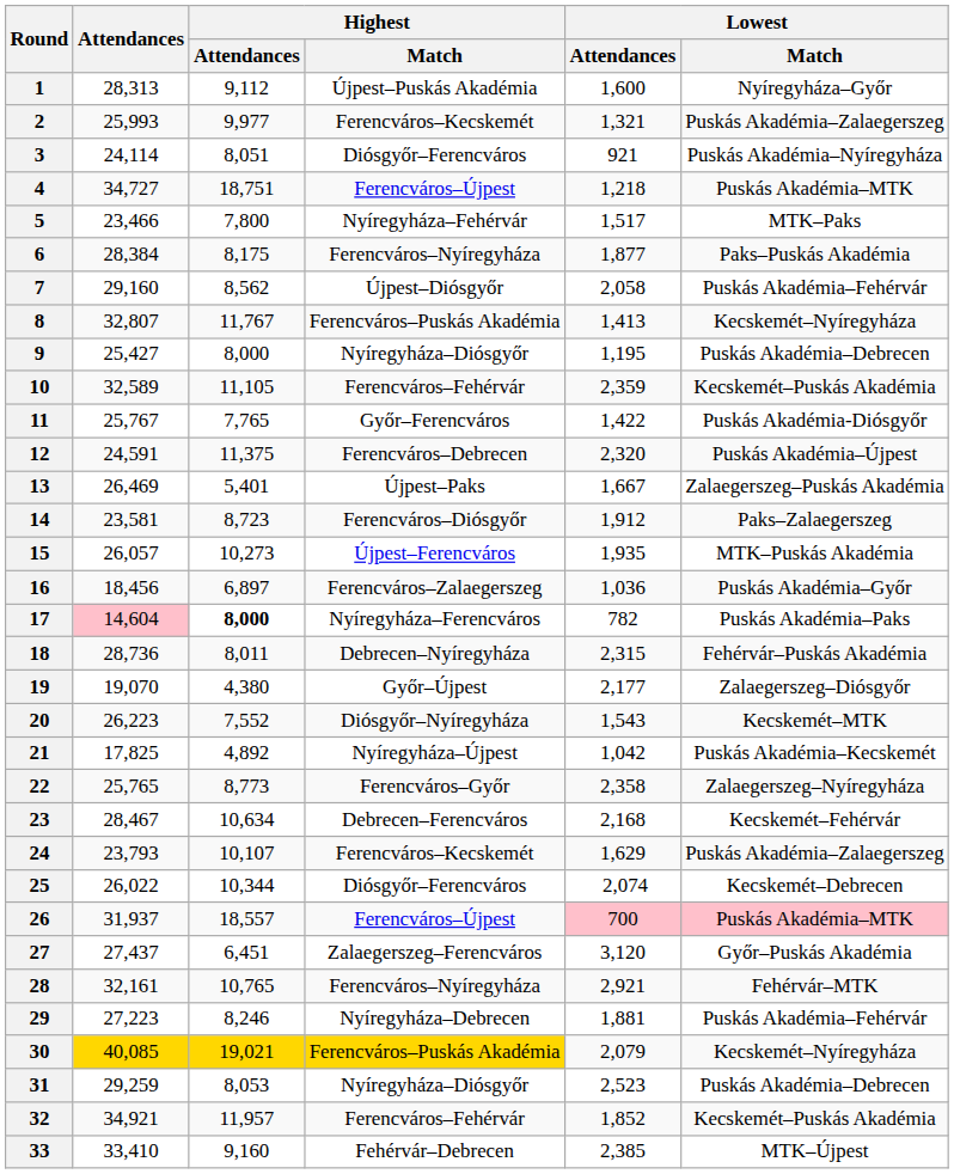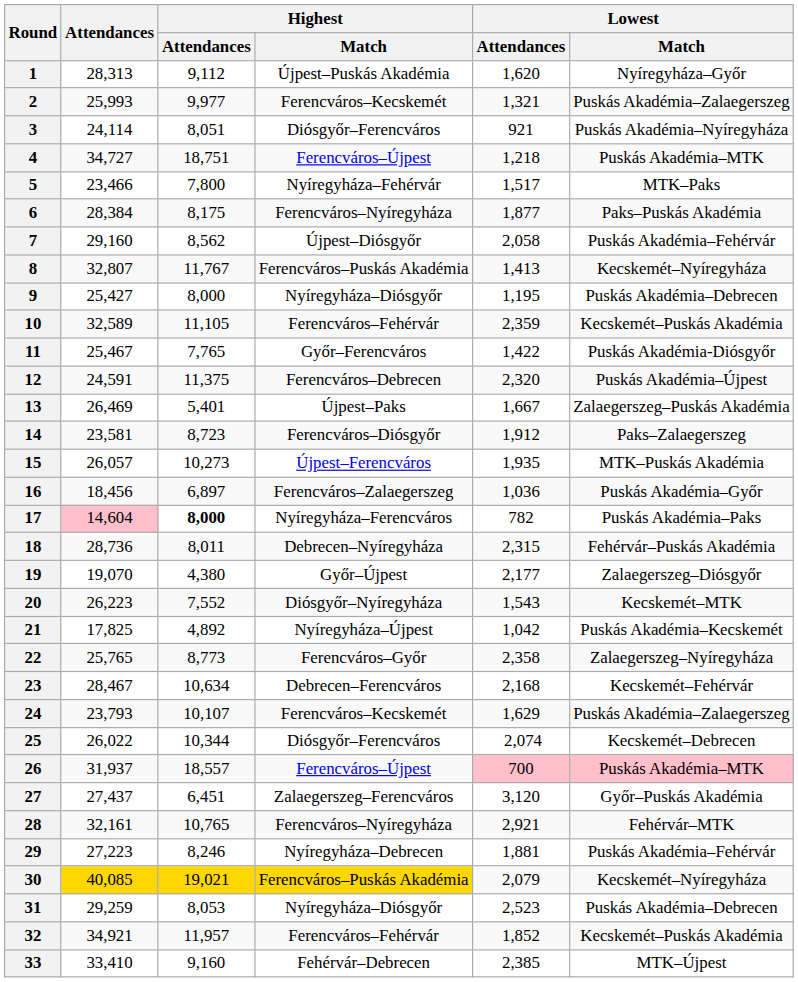1 | Lowest / Attendances: 1,600 -> 1,620
11 | Attendances: 25,767 -> 25,467
